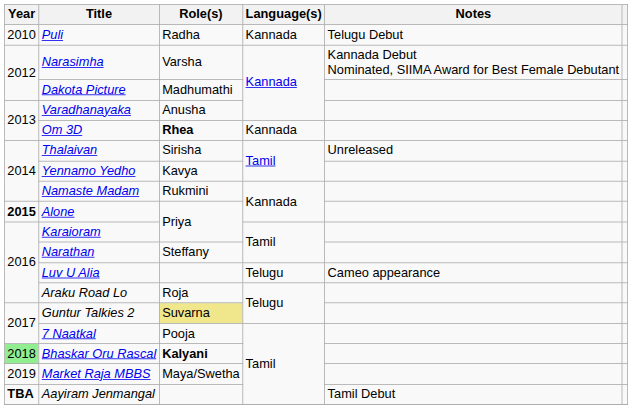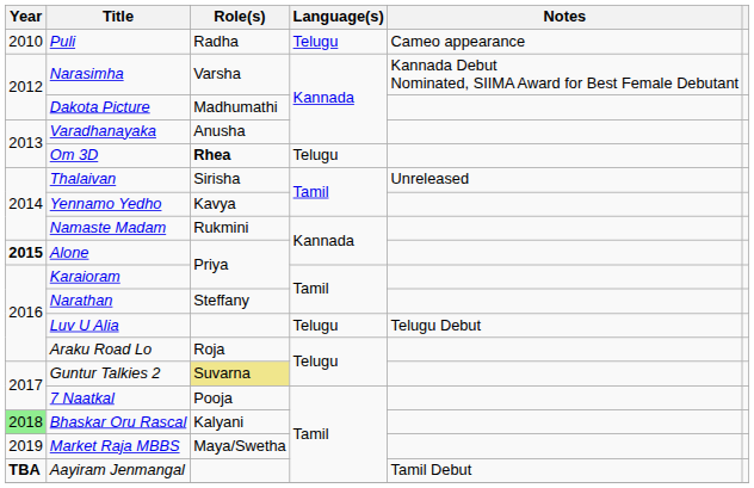Puli | Language(s): Kannada -> Telugu
Puli | Notes: Telugu Debut -> Cameo appearance
Om 3D | Language(s): Kannada -> Telugu
Luv U Alia | Notes: Cameo appearance -> Telugu Debut
Bhaskar Oru Rascal | Role(s): bold -> normal
